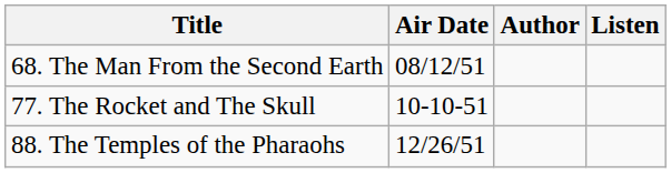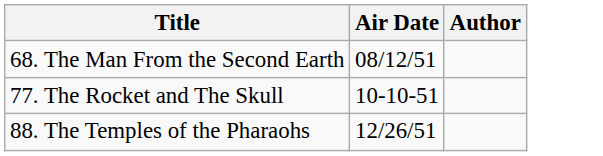- column: Listen
